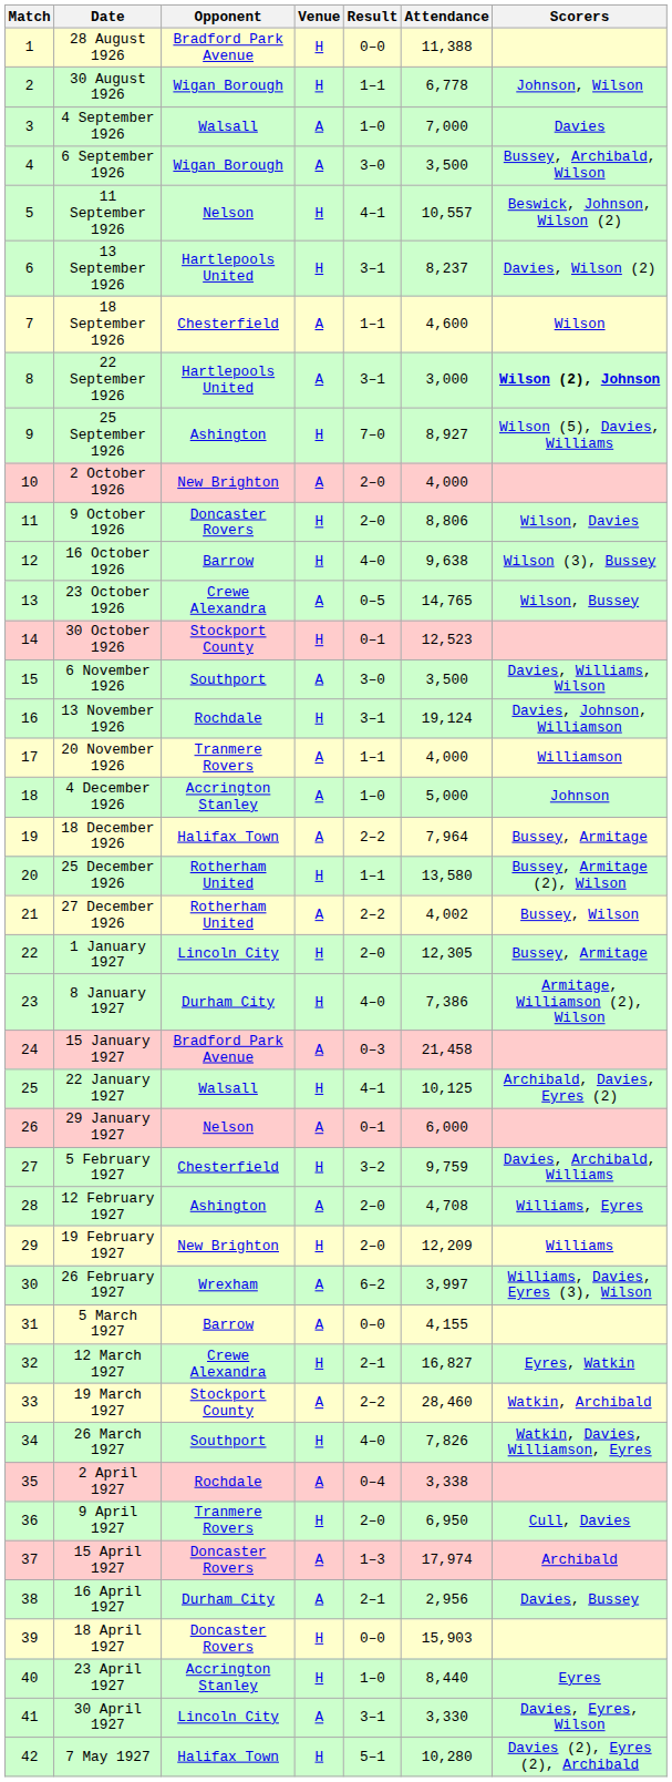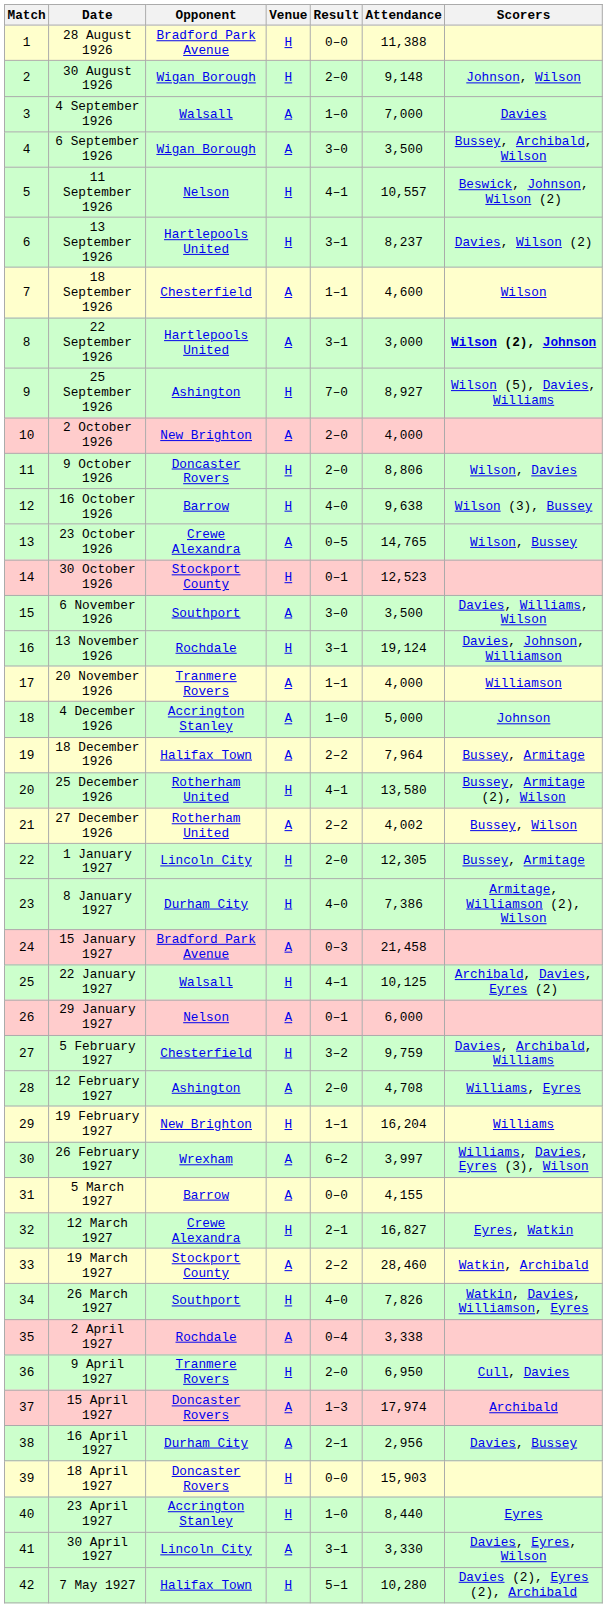30 August 1926 | Result: 1–1 -> 2–0
30 August 1926 | Attendance: 6,778 -> 9,148
25 December 1926 | Result: 1–1 -> 4–1
19 February 1927 | Result: 2–0 -> 1–1
19 February 1927 | Attendance: 12,209 -> 16,204
